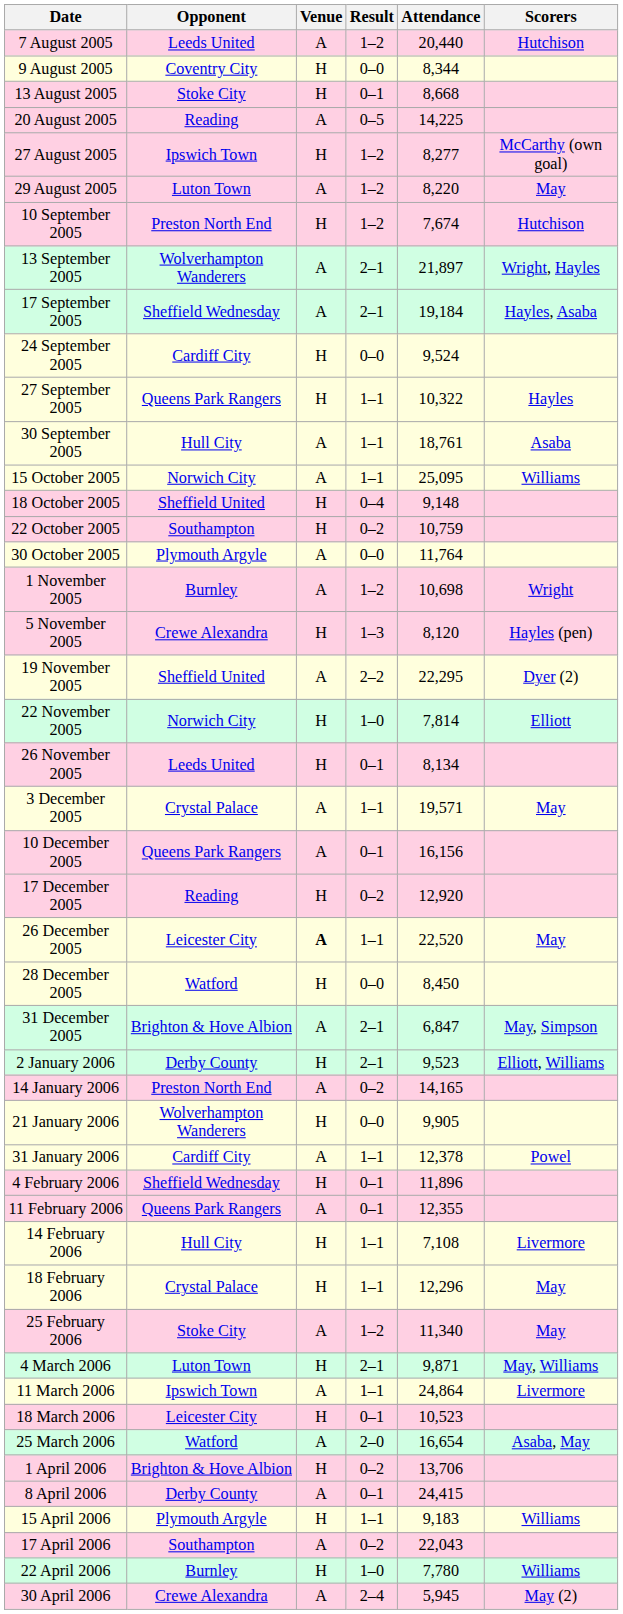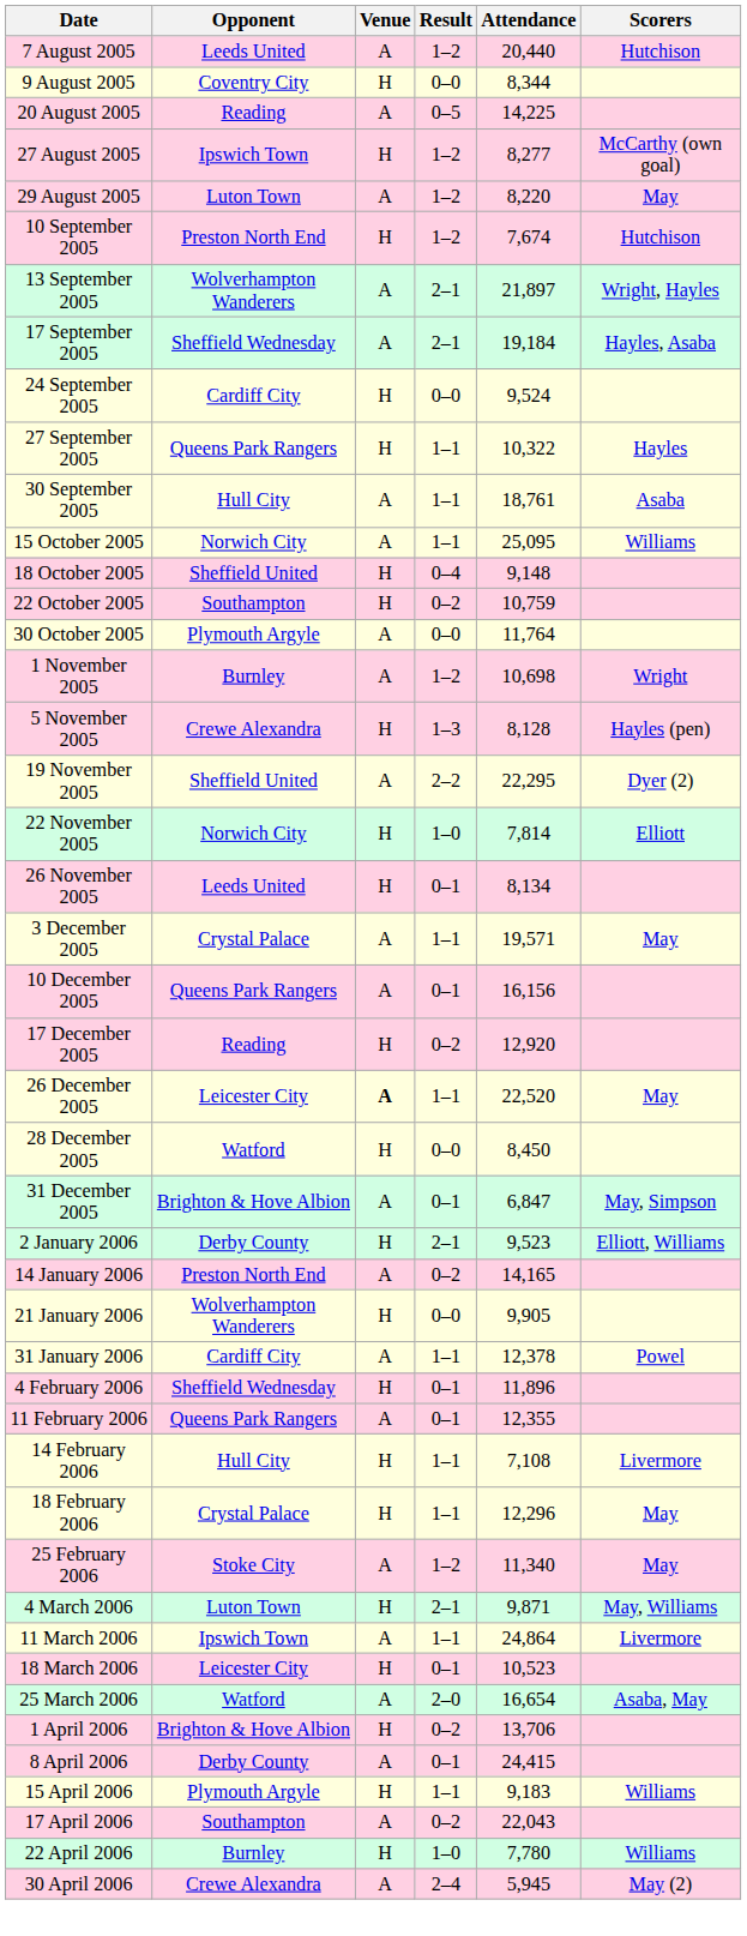- row: 13 August 2005 | Stoke City | H | 0–1 | 8,668
5 November 2005 | Attendance: 8,120 -> 8,128
31 December 2005 | Result: 2–1 -> 0–1
